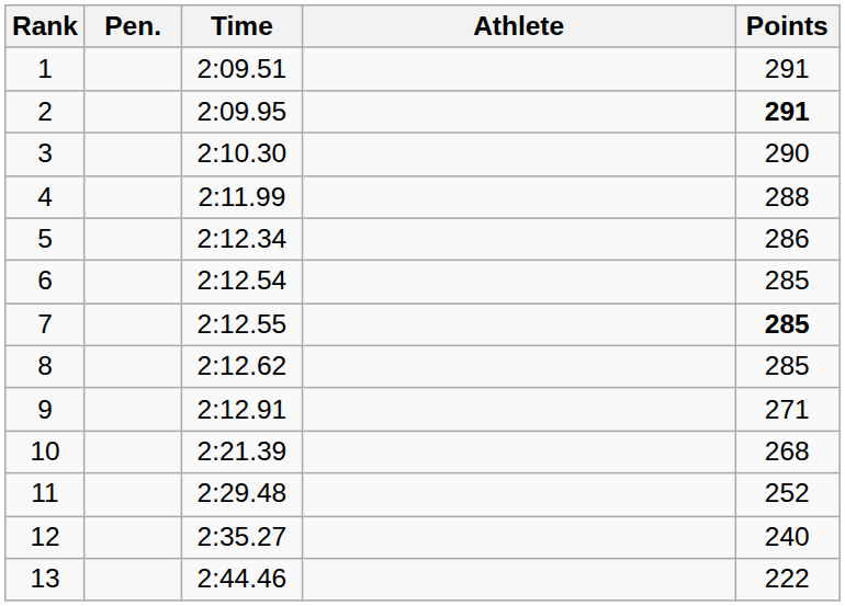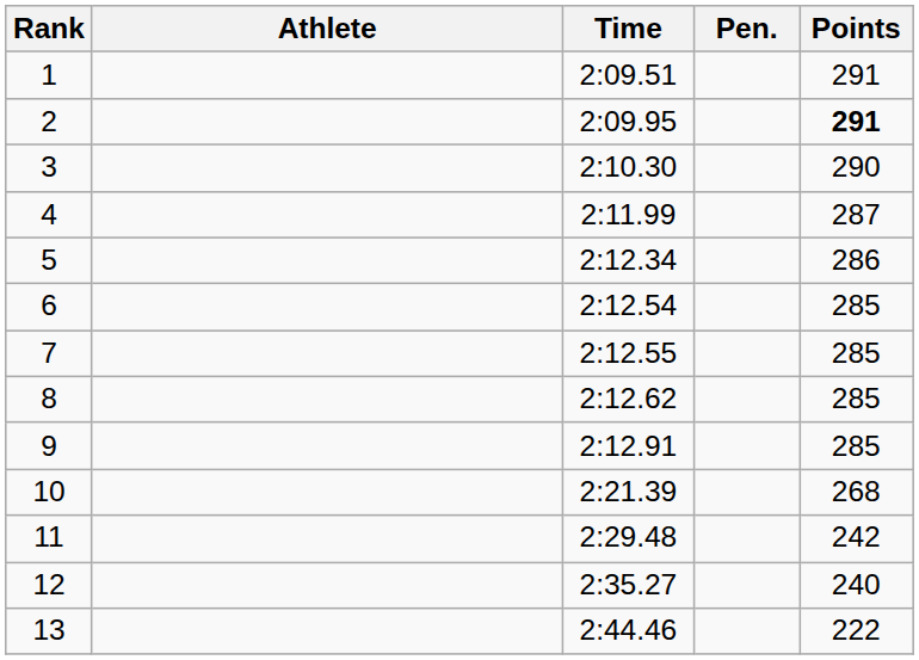columns swapped: Athlete <-> Pen.
4 | Points: 288 -> 287
7 | Points: bold -> normal
9 | Points: 271 -> 285
11 | Points: 252 -> 242
